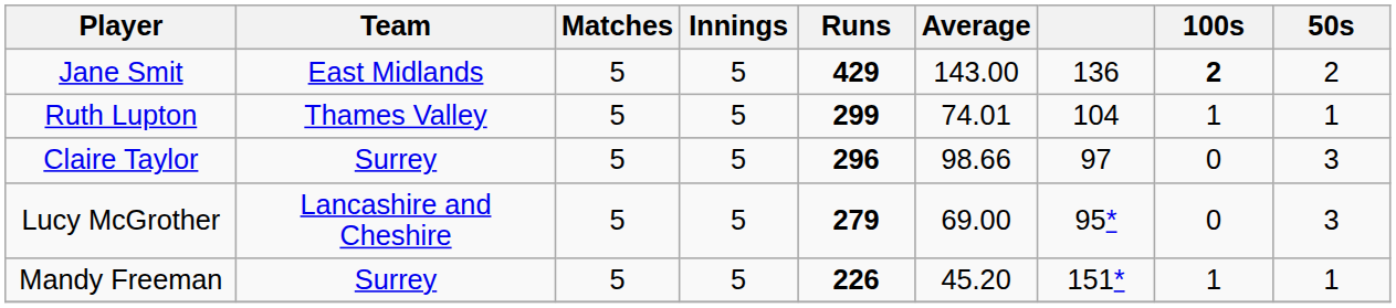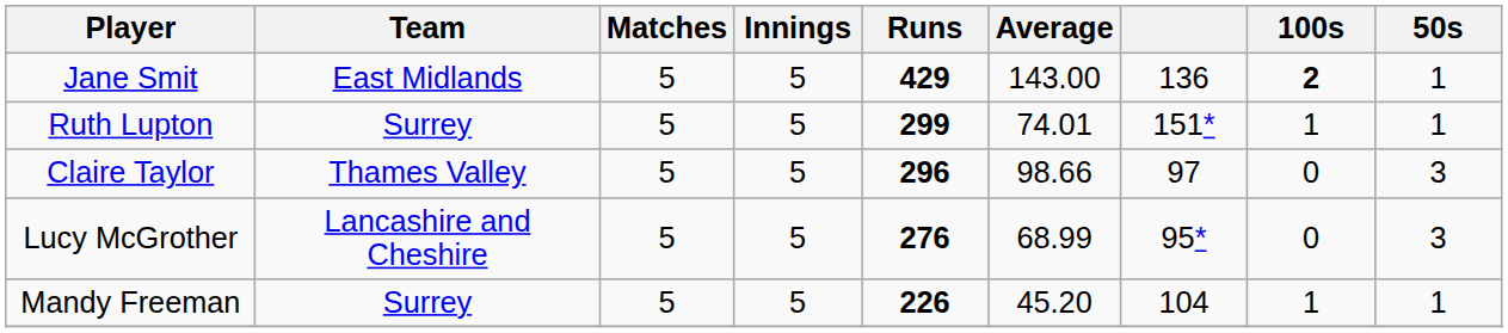Jane Smit | 50s: 2 -> 1
Ruth Lupton | Team: Thames Valley -> Surrey
Ruth Lupton | column 7: 104 -> 151*
Claire Taylor | Team: Surrey -> Thames Valley
Lucy McGrother | Runs: 279 -> 276
Lucy McGrother | Average: 69.00 -> 68.99
Mandy Freeman | column 7: 151* -> 104
